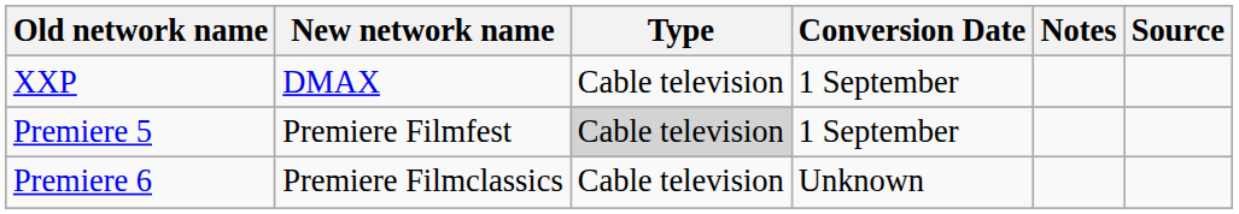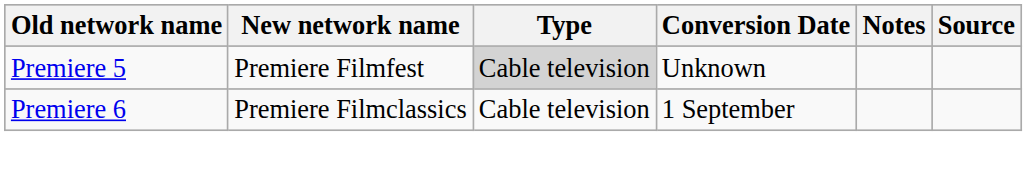- row: XXP | DMAX | Cable television | 1 September
Premiere 5 | Conversion Date: 1 September -> Unknown
Premiere 6 | Conversion Date: Unknown -> 1 September
